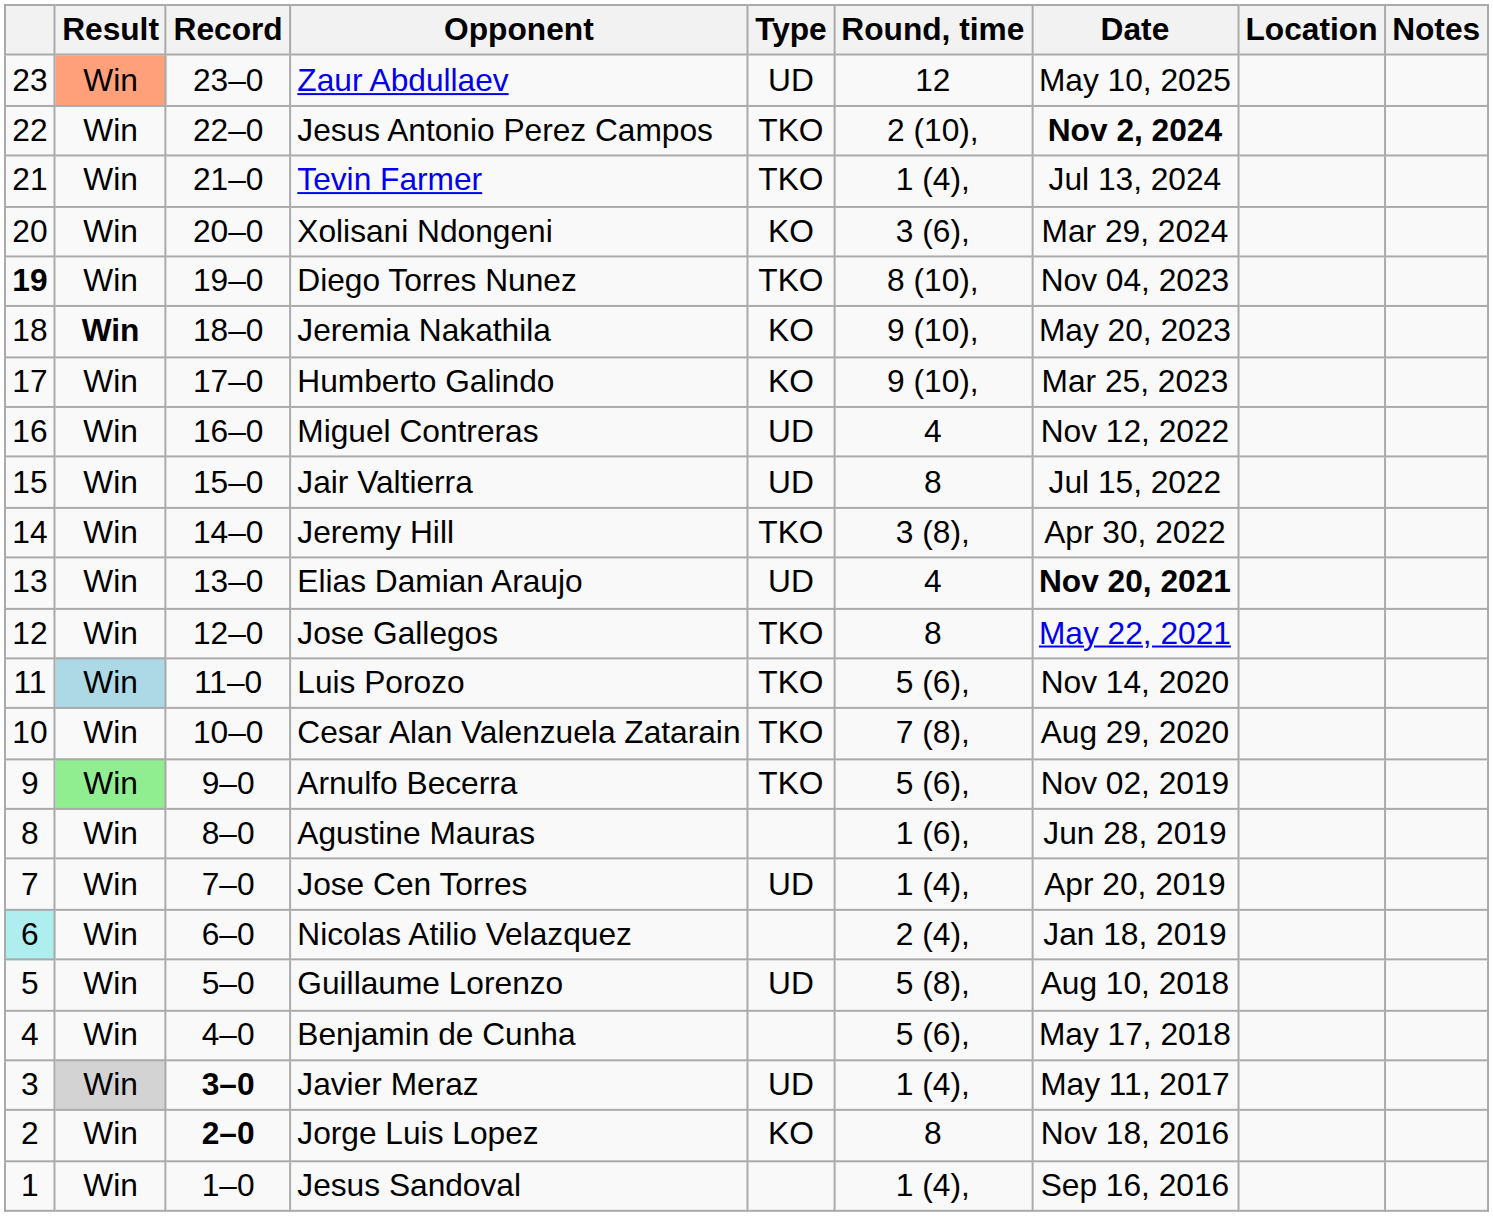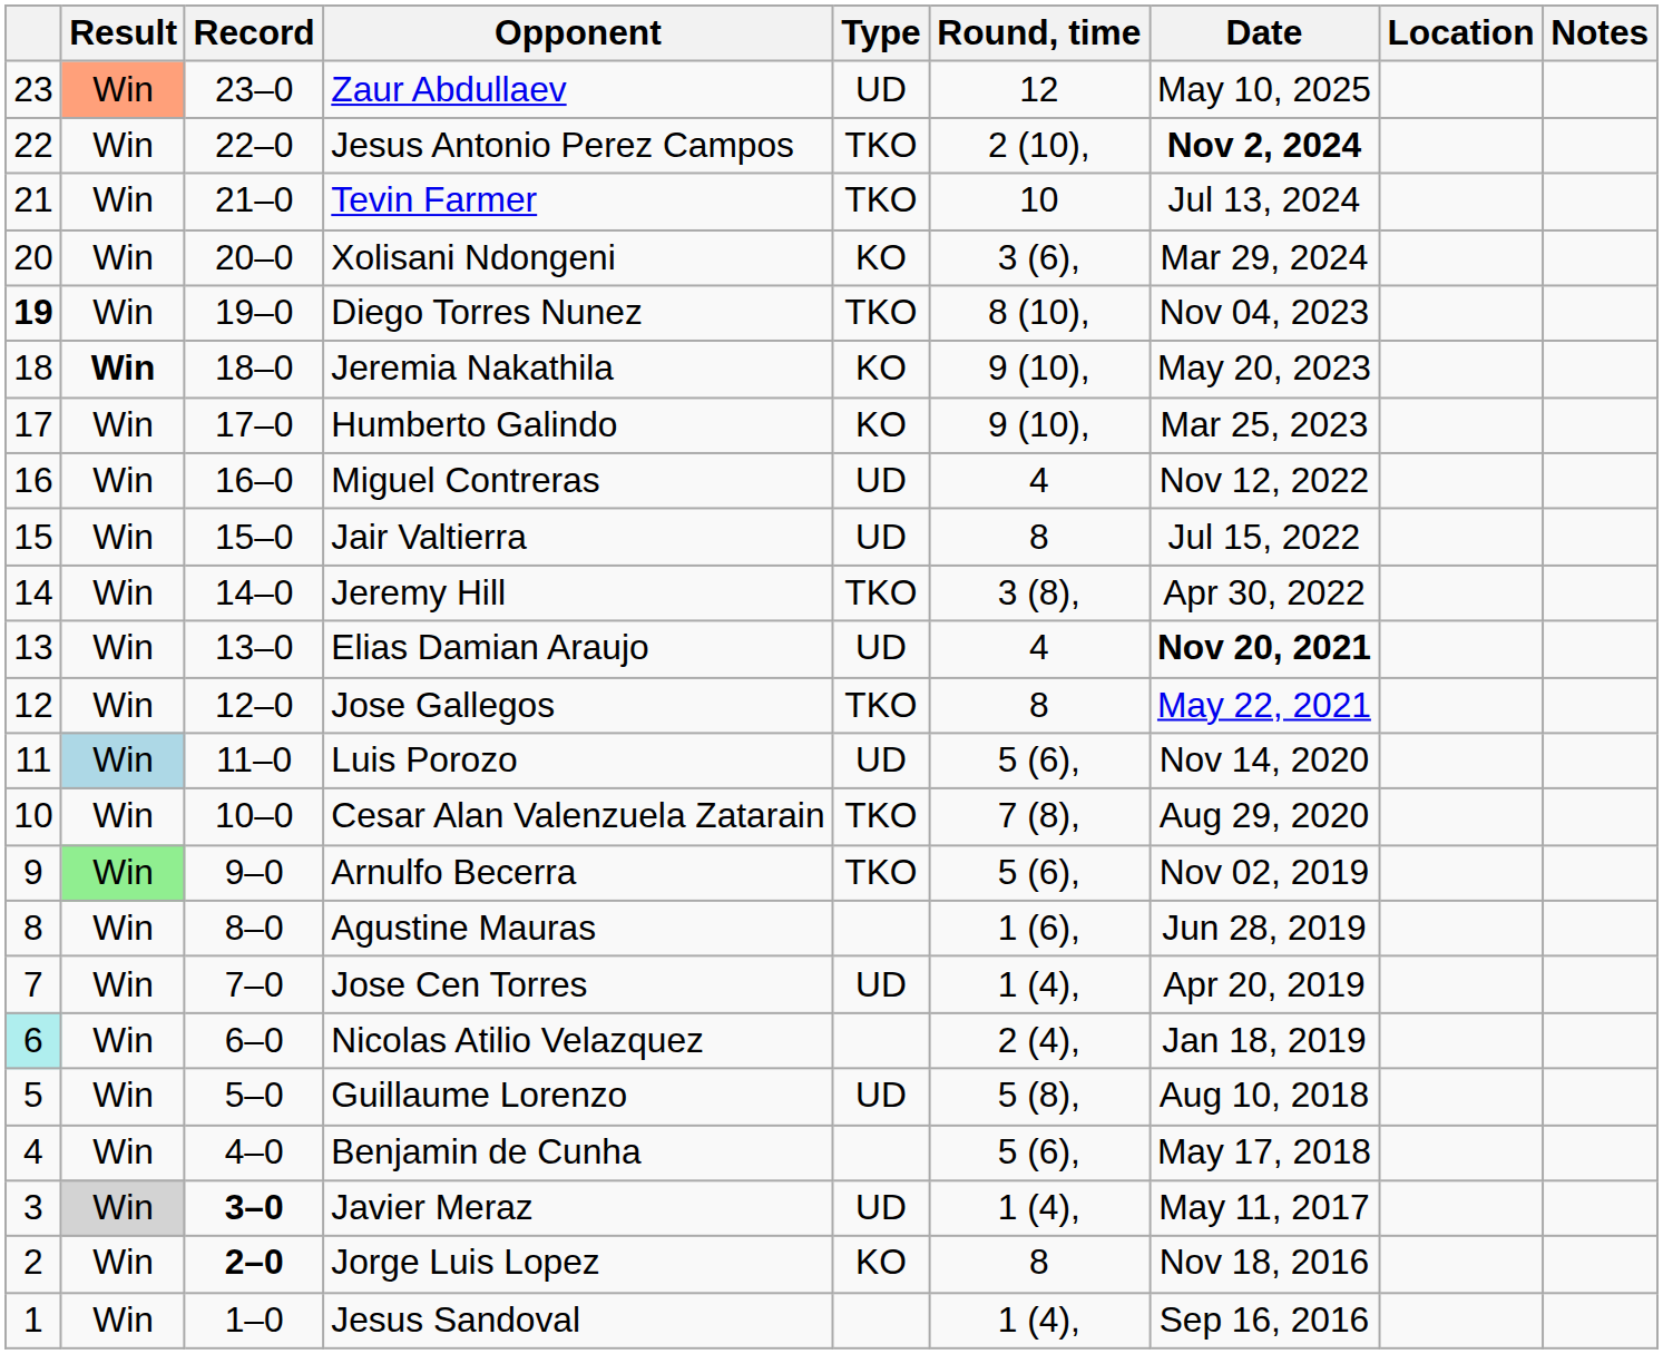Tevin Farmer | Round, time: 1 (4), -> 10
Luis Porozo | Type: TKO -> UD
